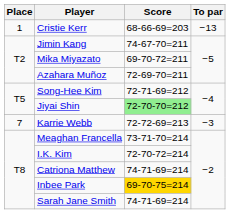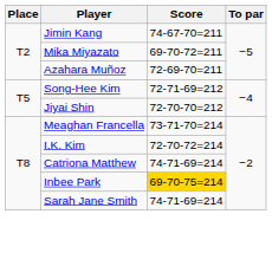- row: 1 | Cristie Kerr | 68-66-69=203 | −13
Jiyai Shin | Score: lightgreen background -> no background
- row: 7 | Karrie Webb | 72-72-69=213 | −3
